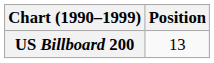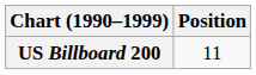US Billboard 200 | Position: 13 -> 11
